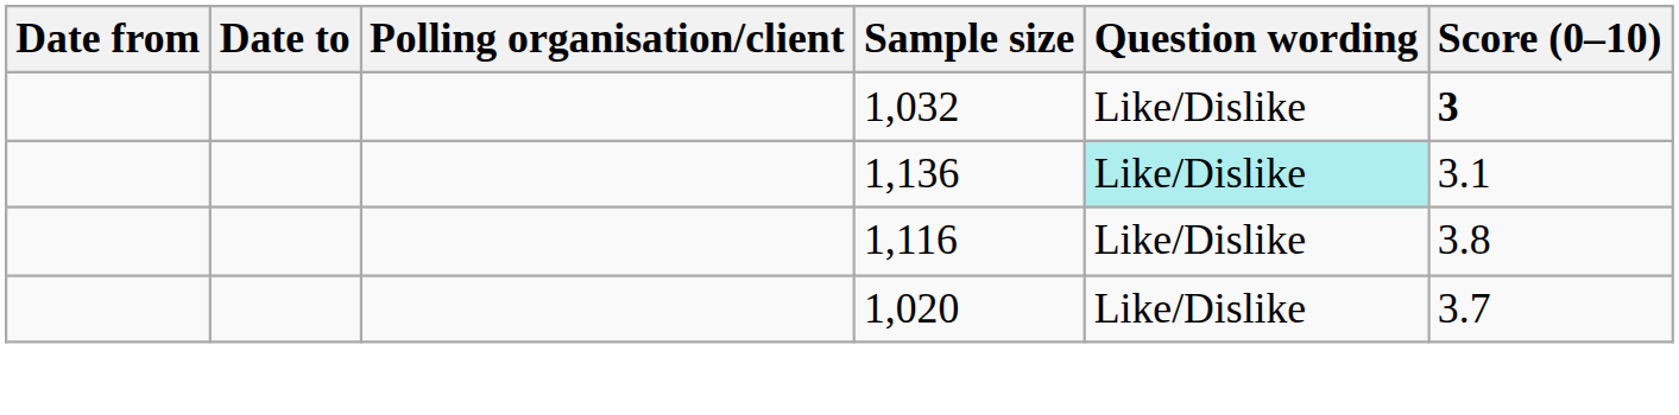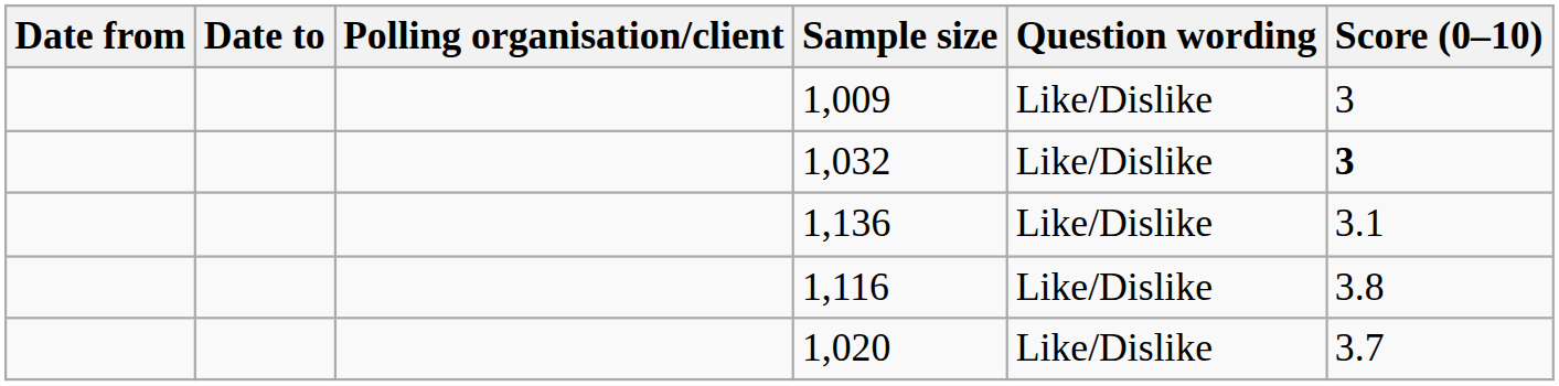+ row: 1,009 | Like/Dislike | 3
1,136 | Question wording: paleturquoise background -> no background
